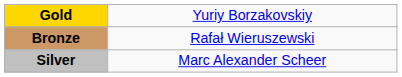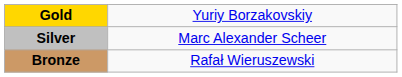rows swapped: Silver <-> Bronze
